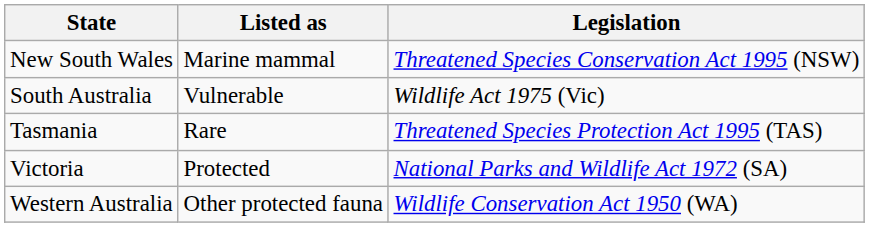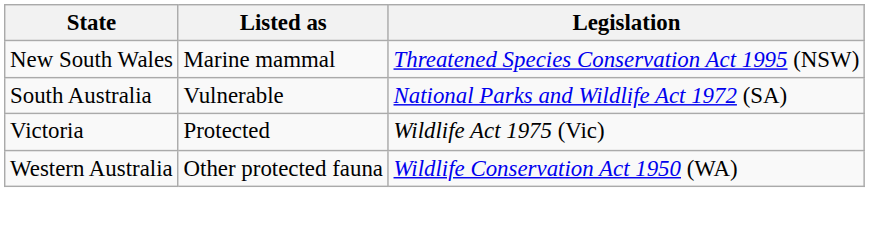South Australia | Legislation: Wildlife Act 1975 (Vic) -> National Parks and Wildlife Act 1972 (SA)
- row: Tasmania | Rare | Threatened Species Protection Act 1995 (TAS)
Victoria | Legislation: National Parks and Wildlife Act 1972 (SA) -> Wildlife Act 1975 (Vic)
